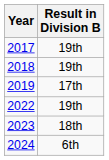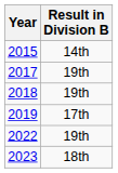+ row: 2015 | 14th
- row: 2024 | 6th
